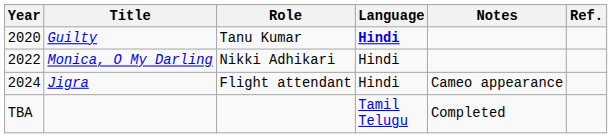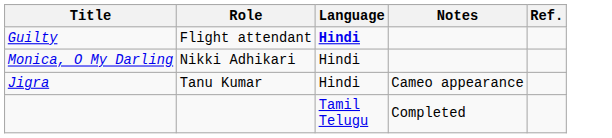- column: Year | 2020 | 2022 | 2024 | TBA
Guilty | Role: Tanu Kumar -> Flight attendant
Jigra | Role: Flight attendant -> Tanu Kumar
